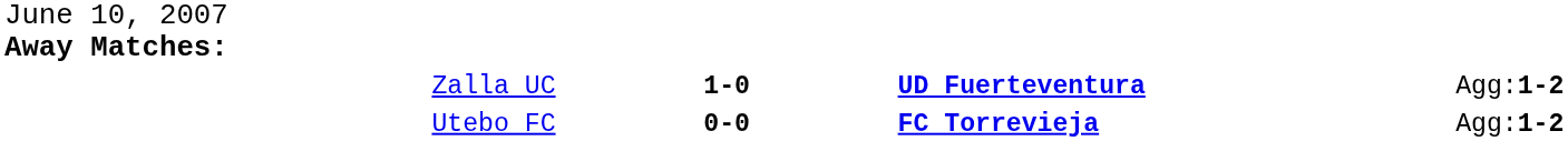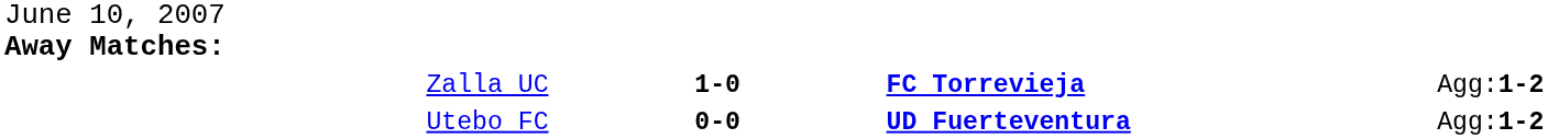Zalla UC | column 3: UD Fuerteventura -> FC Torrevieja
Utebo FC | column 3: FC Torrevieja -> UD Fuerteventura
